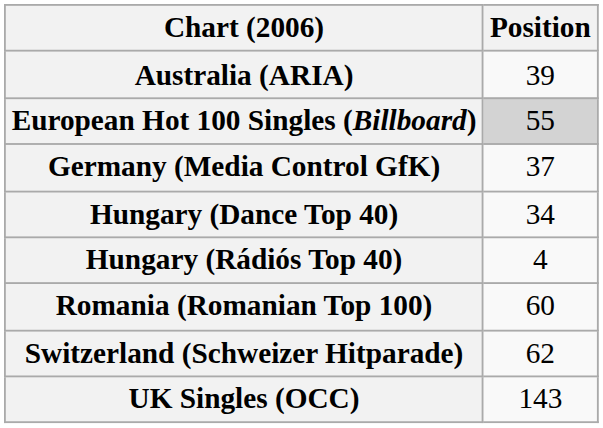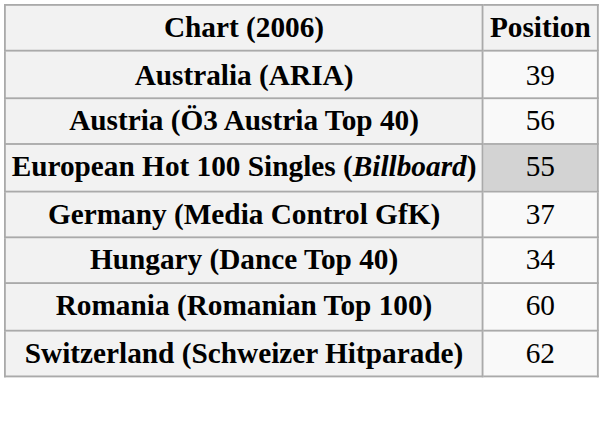+ row: Austria (Ö3 Austria Top 40) | 56
- row: Hungary (Rádiós Top 40) | 4
- row: UK Singles (OCC) | 143
